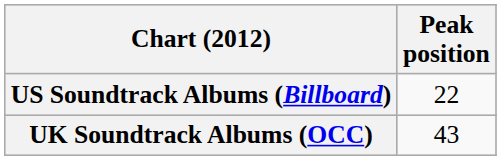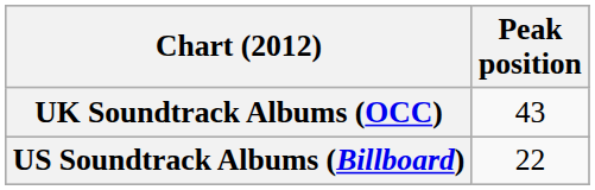rows swapped: UK Soundtrack Albums (OCC) <-> US Soundtrack Albums (Billboard)
